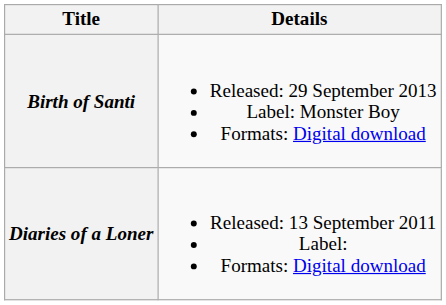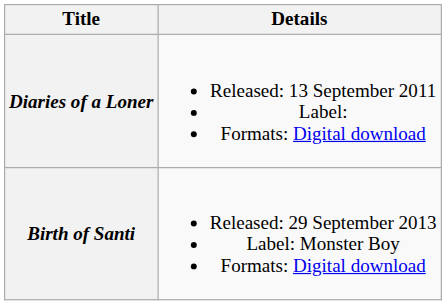rows swapped: Diaries of a Loner <-> Birth of Santi
